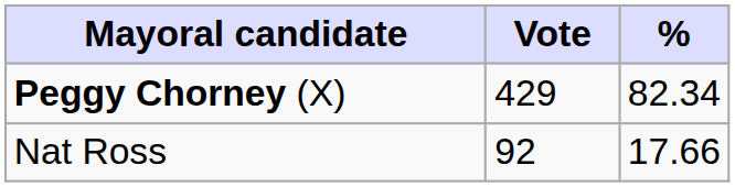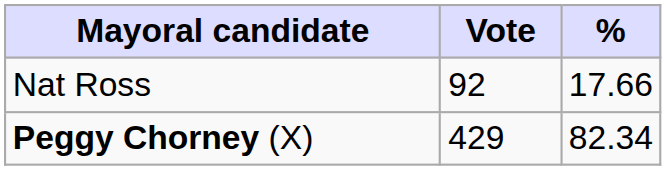rows swapped: Peggy Chorney (X) <-> Nat Ross
